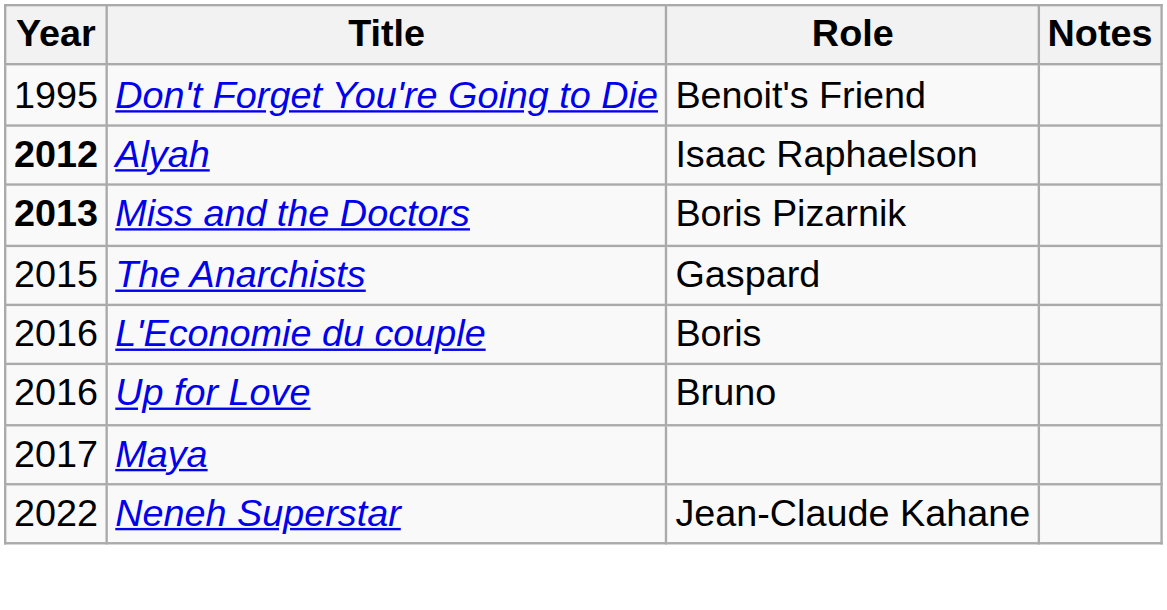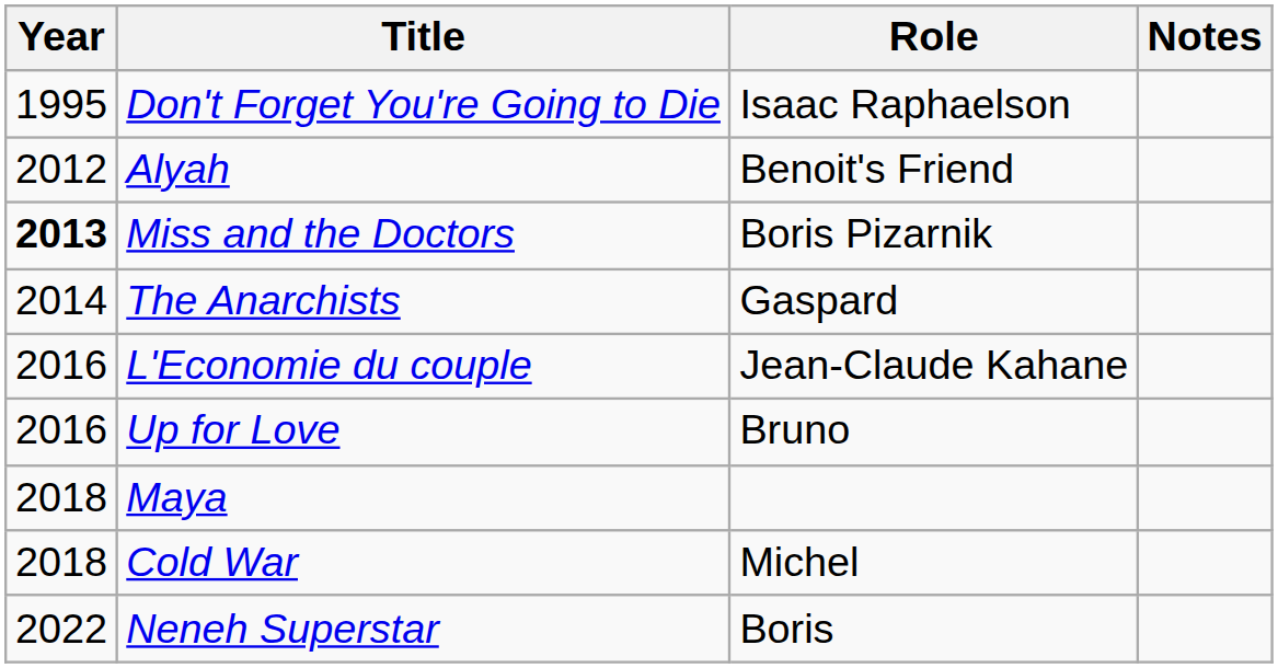Don't Forget You're Going to Die | Role: Benoit's Friend -> Isaac Raphaelson
Alyah | Year: bold -> normal
Alyah | Role: Isaac Raphaelson -> Benoit's Friend
The Anarchists | Year: 2015 -> 2014
L'Economie du couple | Role: Boris -> Jean-Claude Kahane
Maya | Year: 2017 -> 2018
+ row: 2018 | Cold War | Michel
Neneh Superstar | Role: Jean-Claude Kahane -> Boris
